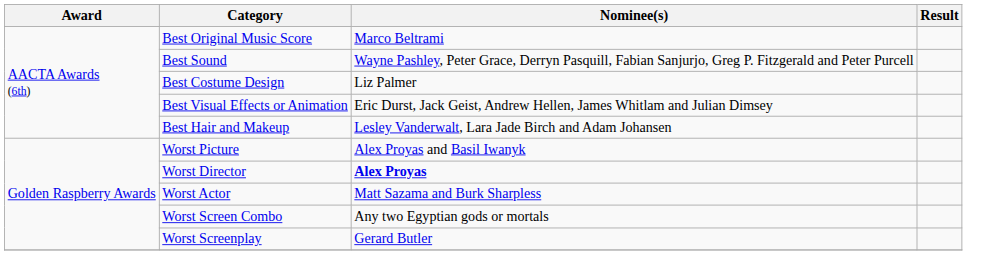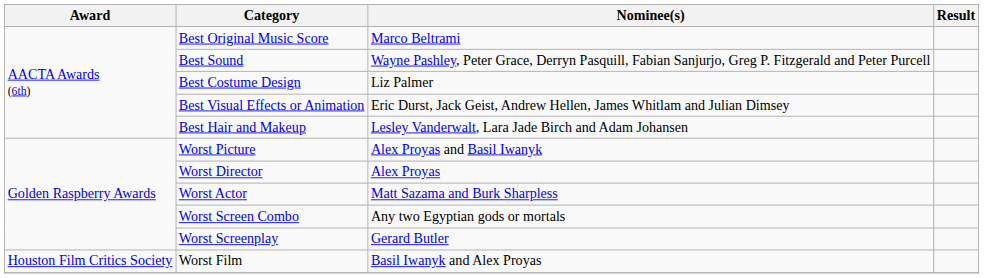Worst Director | Nominee(s): bold -> normal
+ row: Houston Film Critics Society | Worst Film | Basil Iwanyk and Alex Proyas
